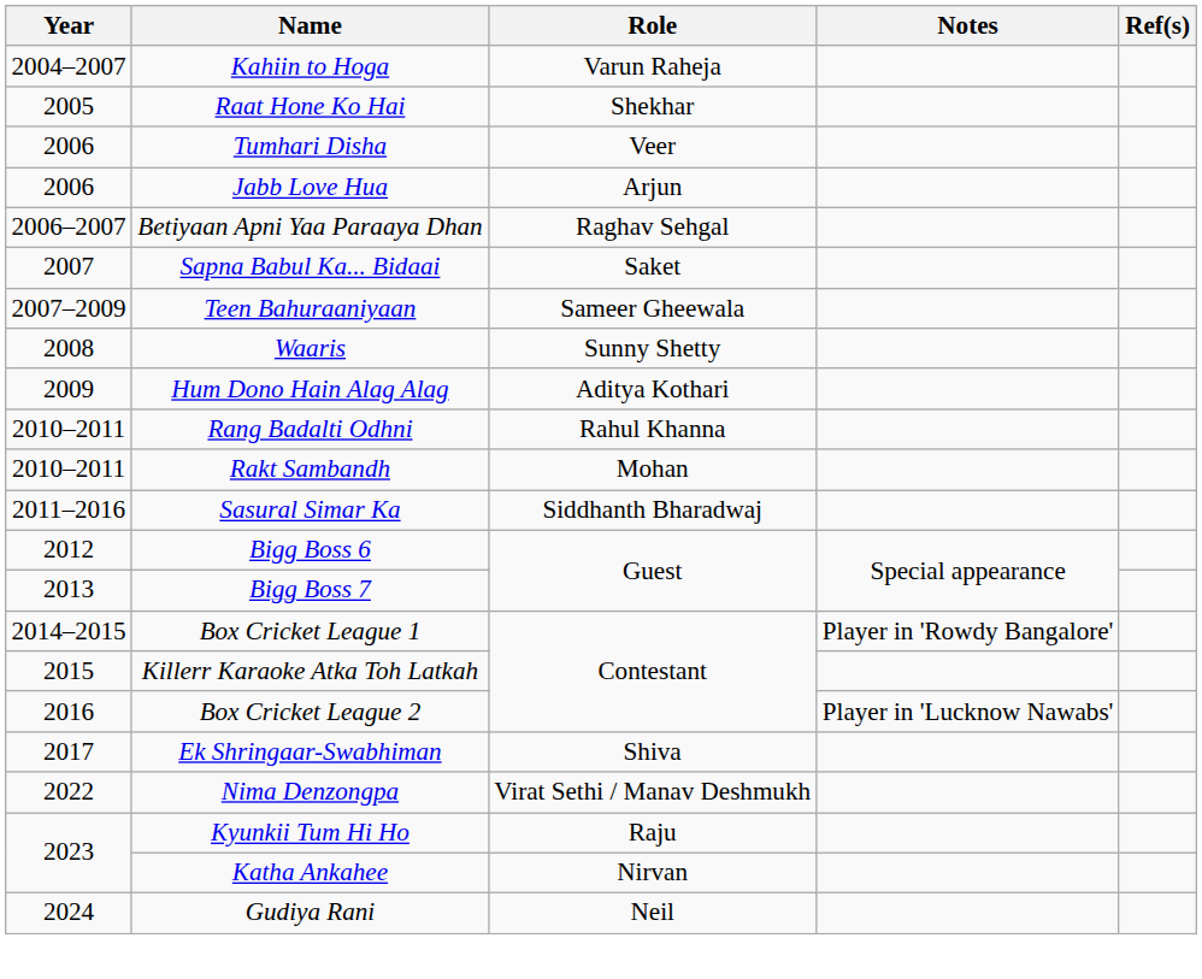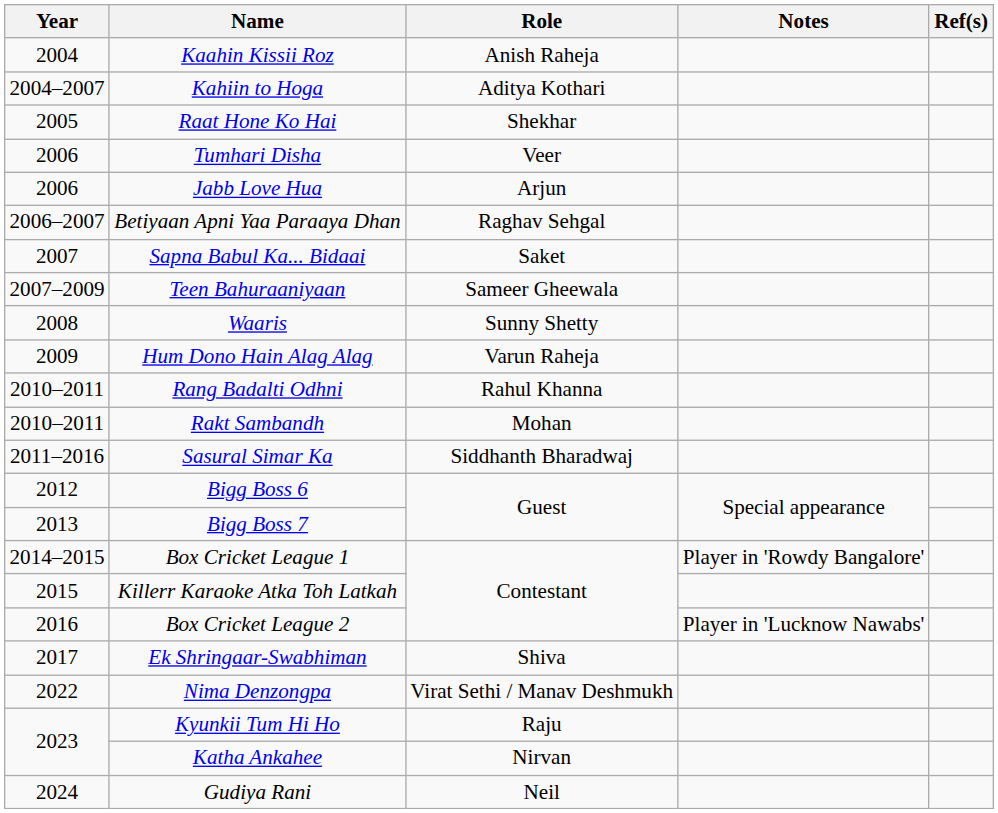+ row: 2004 | Kaahin Kissii Roz | Anish Raheja
Kahiin to Hoga | Role: Varun Raheja -> Aditya Kothari
Hum Dono Hain Alag Alag | Role: Aditya Kothari -> Varun Raheja
